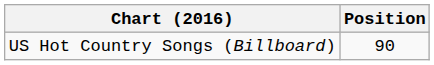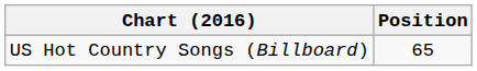US Hot Country Songs (Billboard) | Position: 90 -> 65
